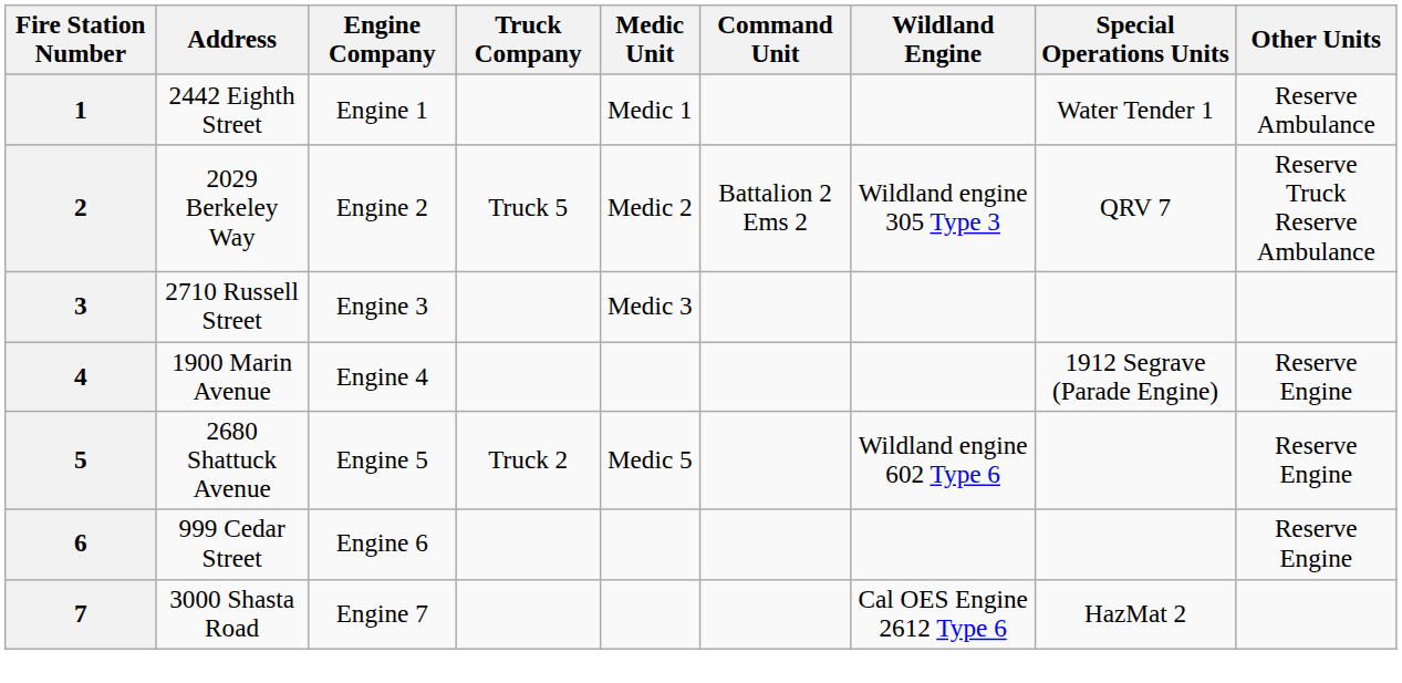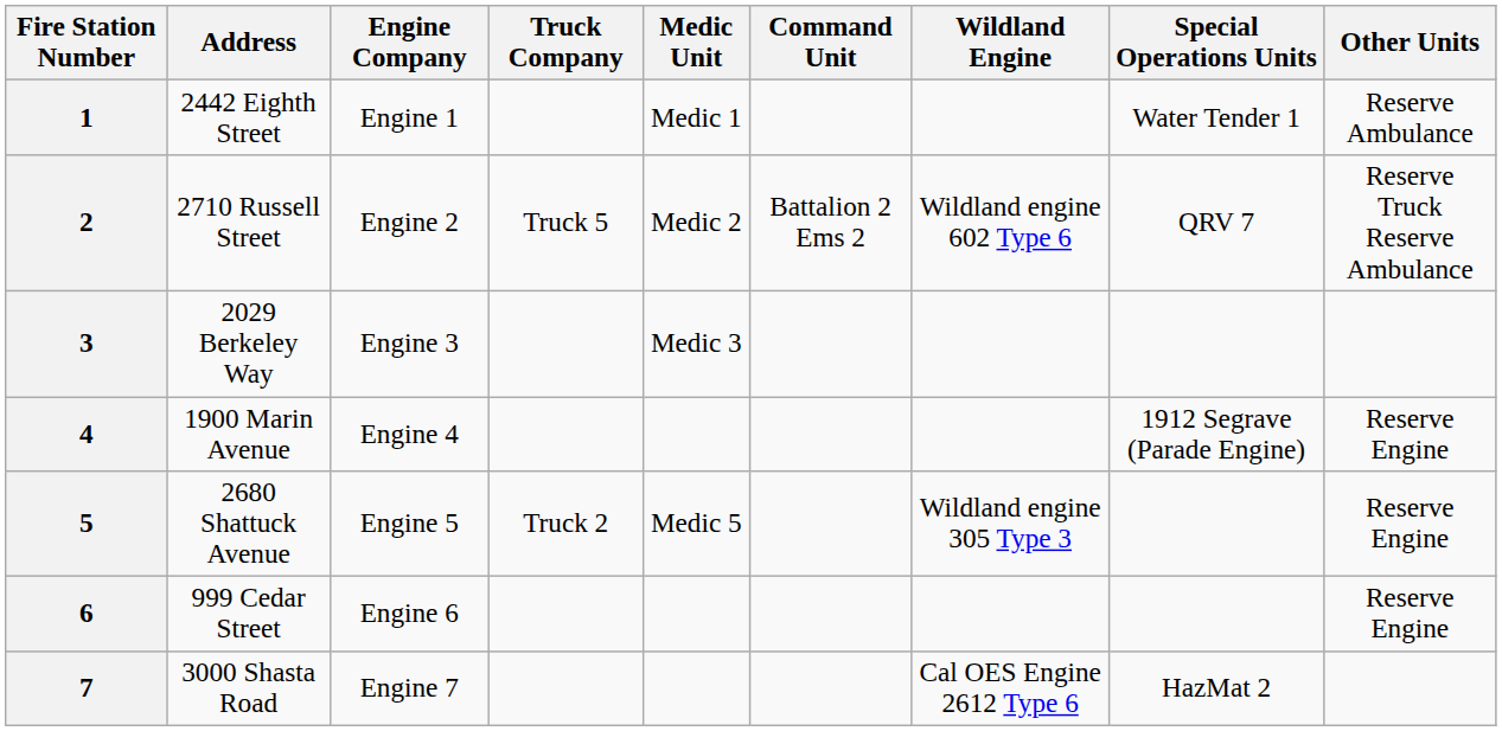2 | Address: 2029 Berkeley Way -> 2710 Russell Street
2 | Wildland Engine: Wildland engine 305 Type 3 -> Wildland engine 602 Type 6
3 | Address: 2710 Russell Street -> 2029 Berkeley Way
5 | Wildland Engine: Wildland engine 602 Type 6 -> Wildland engine 305 Type 3
